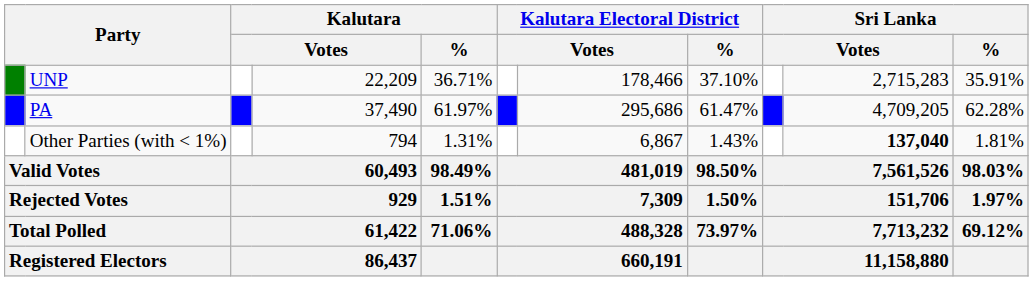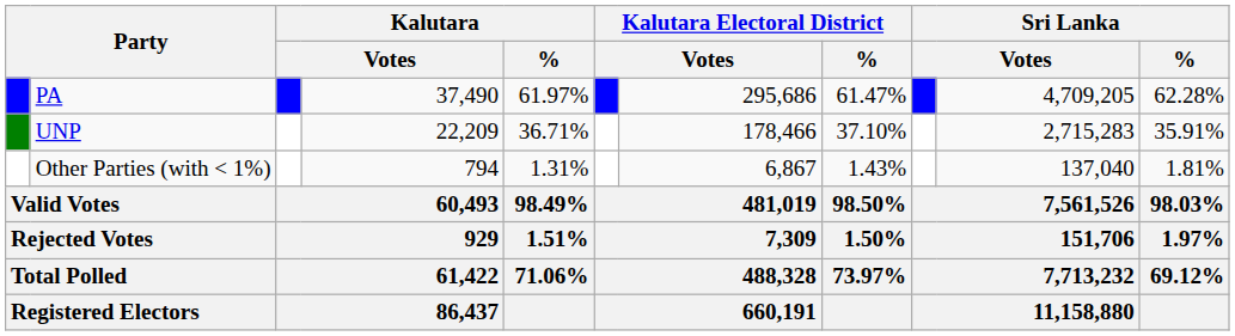rows swapped: PA <-> UNP
Other Parties (with < 1%) | column 10: bold -> normal
